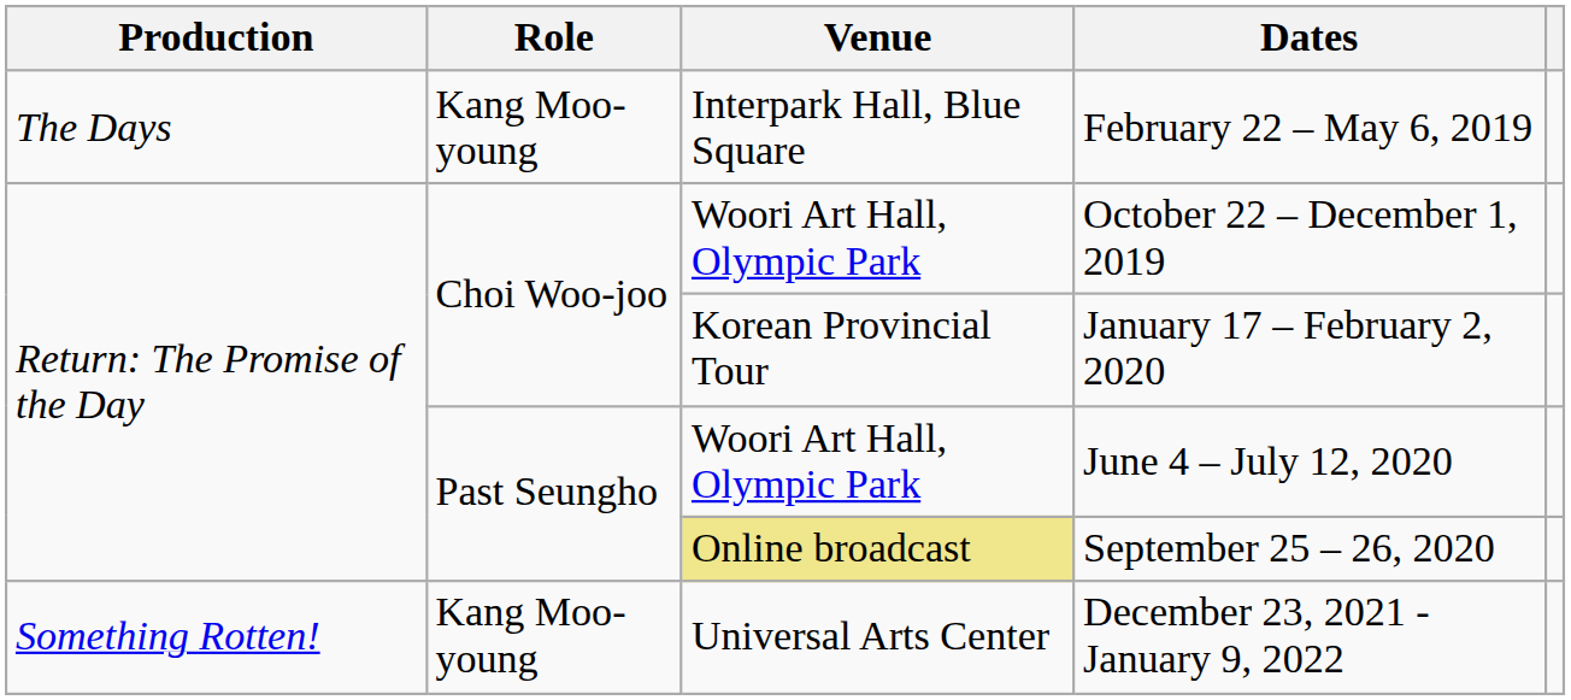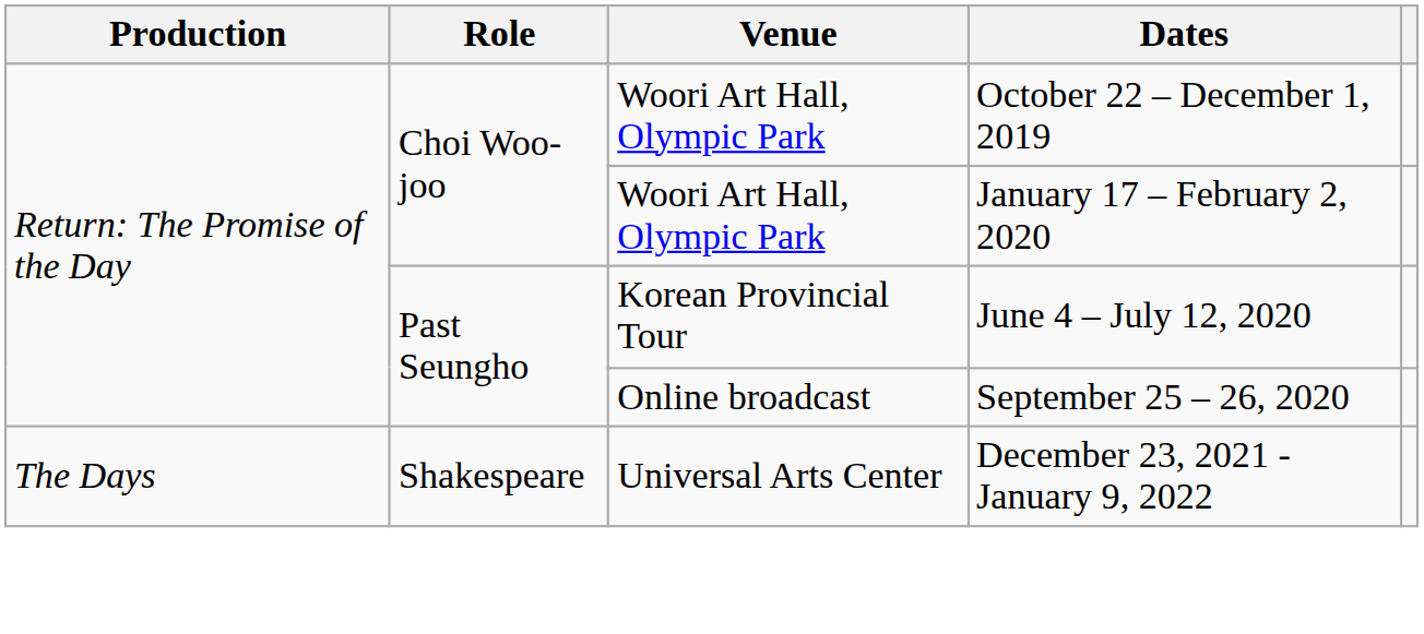- row: The Days | Kang Moo-young | Interpark Hall, Blue Square | February 22 – May 6, 2019
January 17 – February 2, 2020 | Venue: Korean Provincial Tour -> Woori Art Hall, Olympic Park
June 4 – July 12, 2020 | Venue: Woori Art Hall, Olympic Park -> Korean Provincial Tour
September 25 – 26, 2020 | Venue: khaki background -> no background
December 23, 2021 - January 9, 2022 | Production: Something Rotten! -> The Days
December 23, 2021 - January 9, 2022 | Role: Kang Moo-young -> Shakespeare
